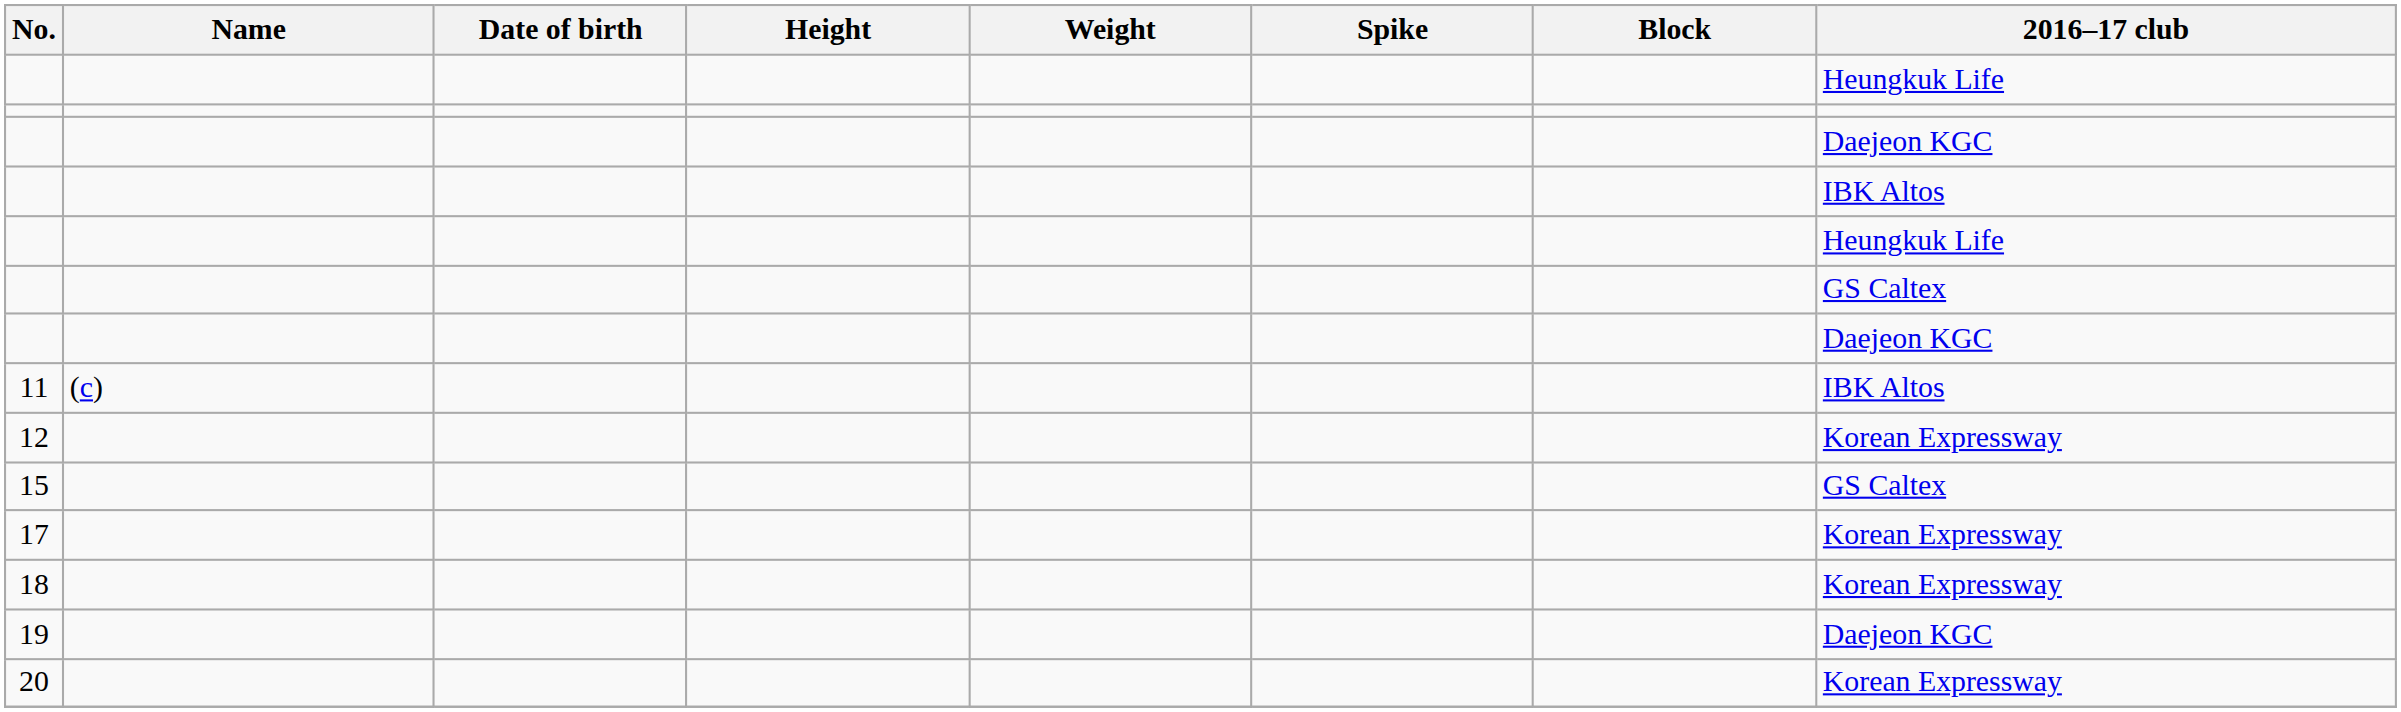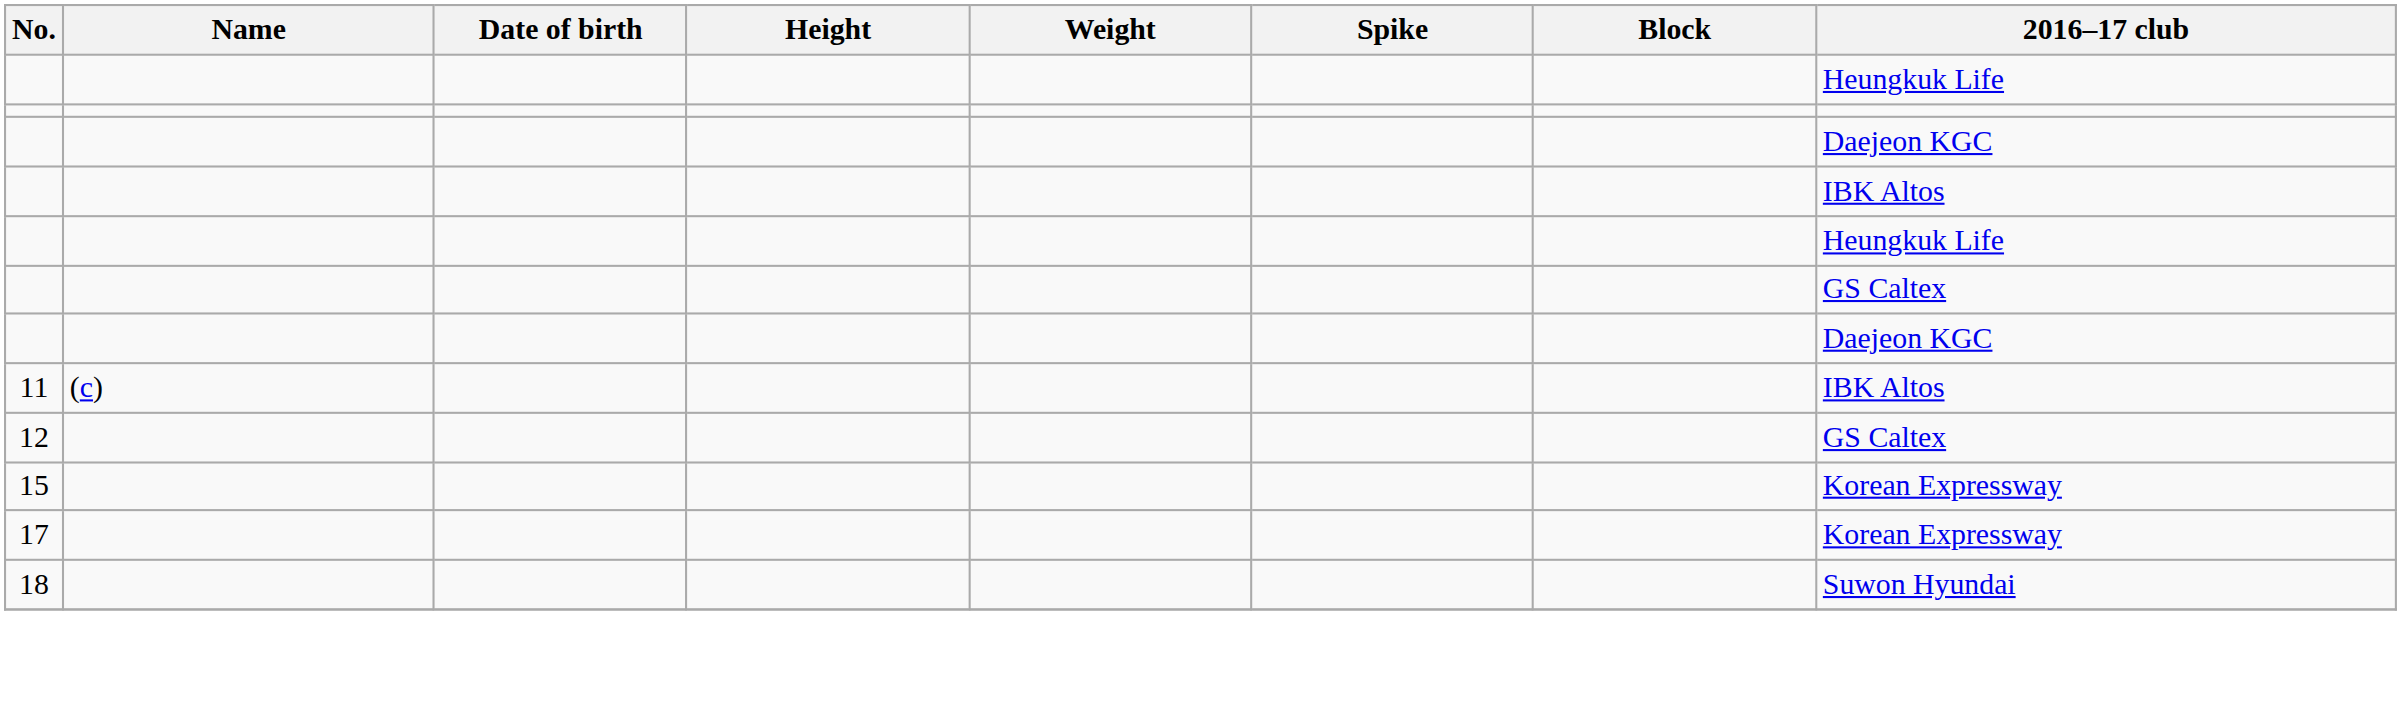12 | 2016–17 club: Korean Expressway -> GS Caltex
15 | 2016–17 club: GS Caltex -> Korean Expressway
18 | 2016–17 club: Korean Expressway -> Suwon Hyundai
- row: 19 | Daejeon KGC
- row: 20 | Korean Expressway
